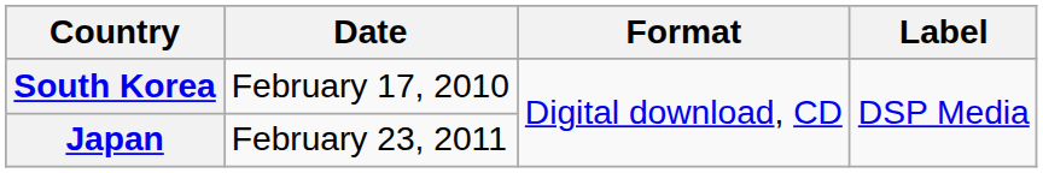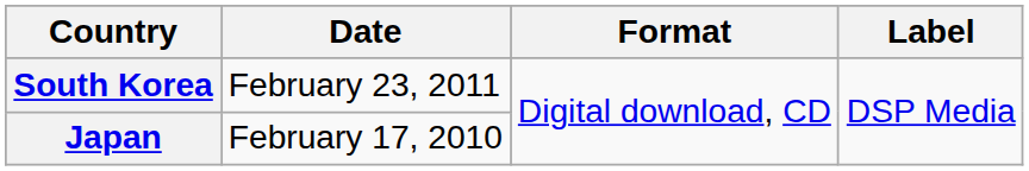South Korea | Date: February 17, 2010 -> February 23, 2011
Japan | Date: February 23, 2011 -> February 17, 2010
